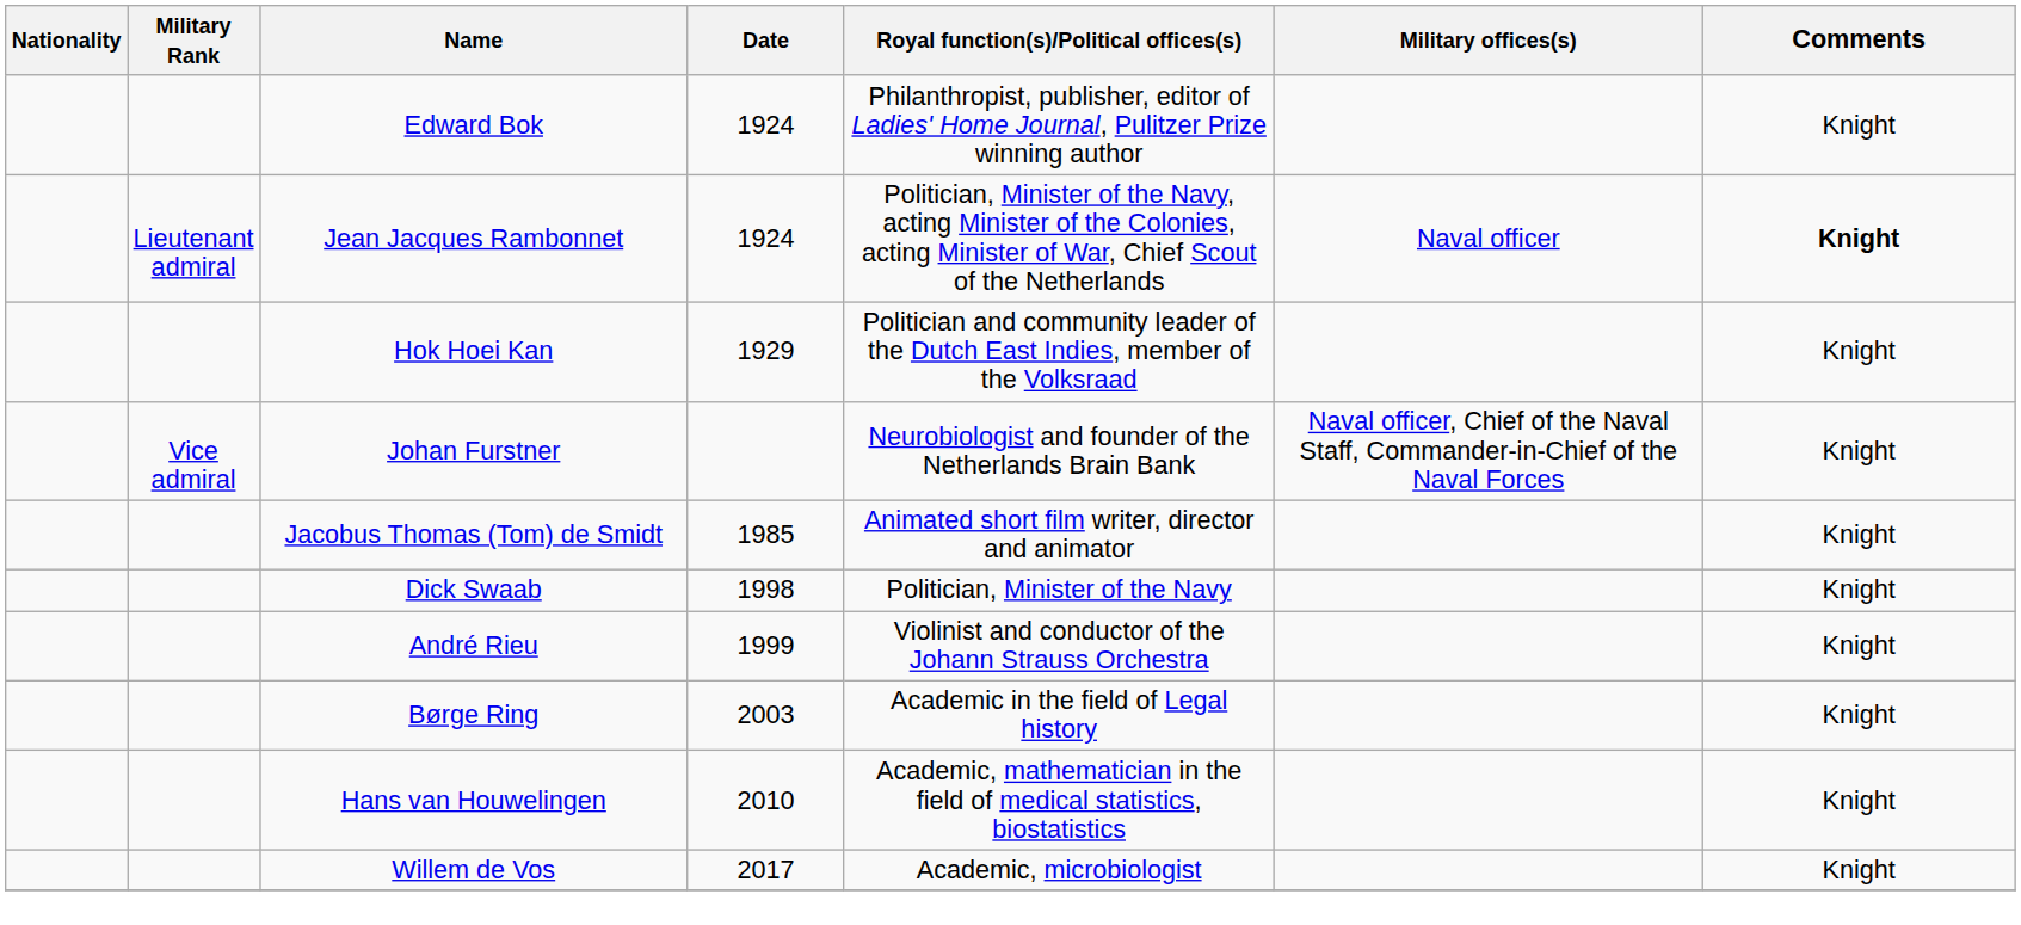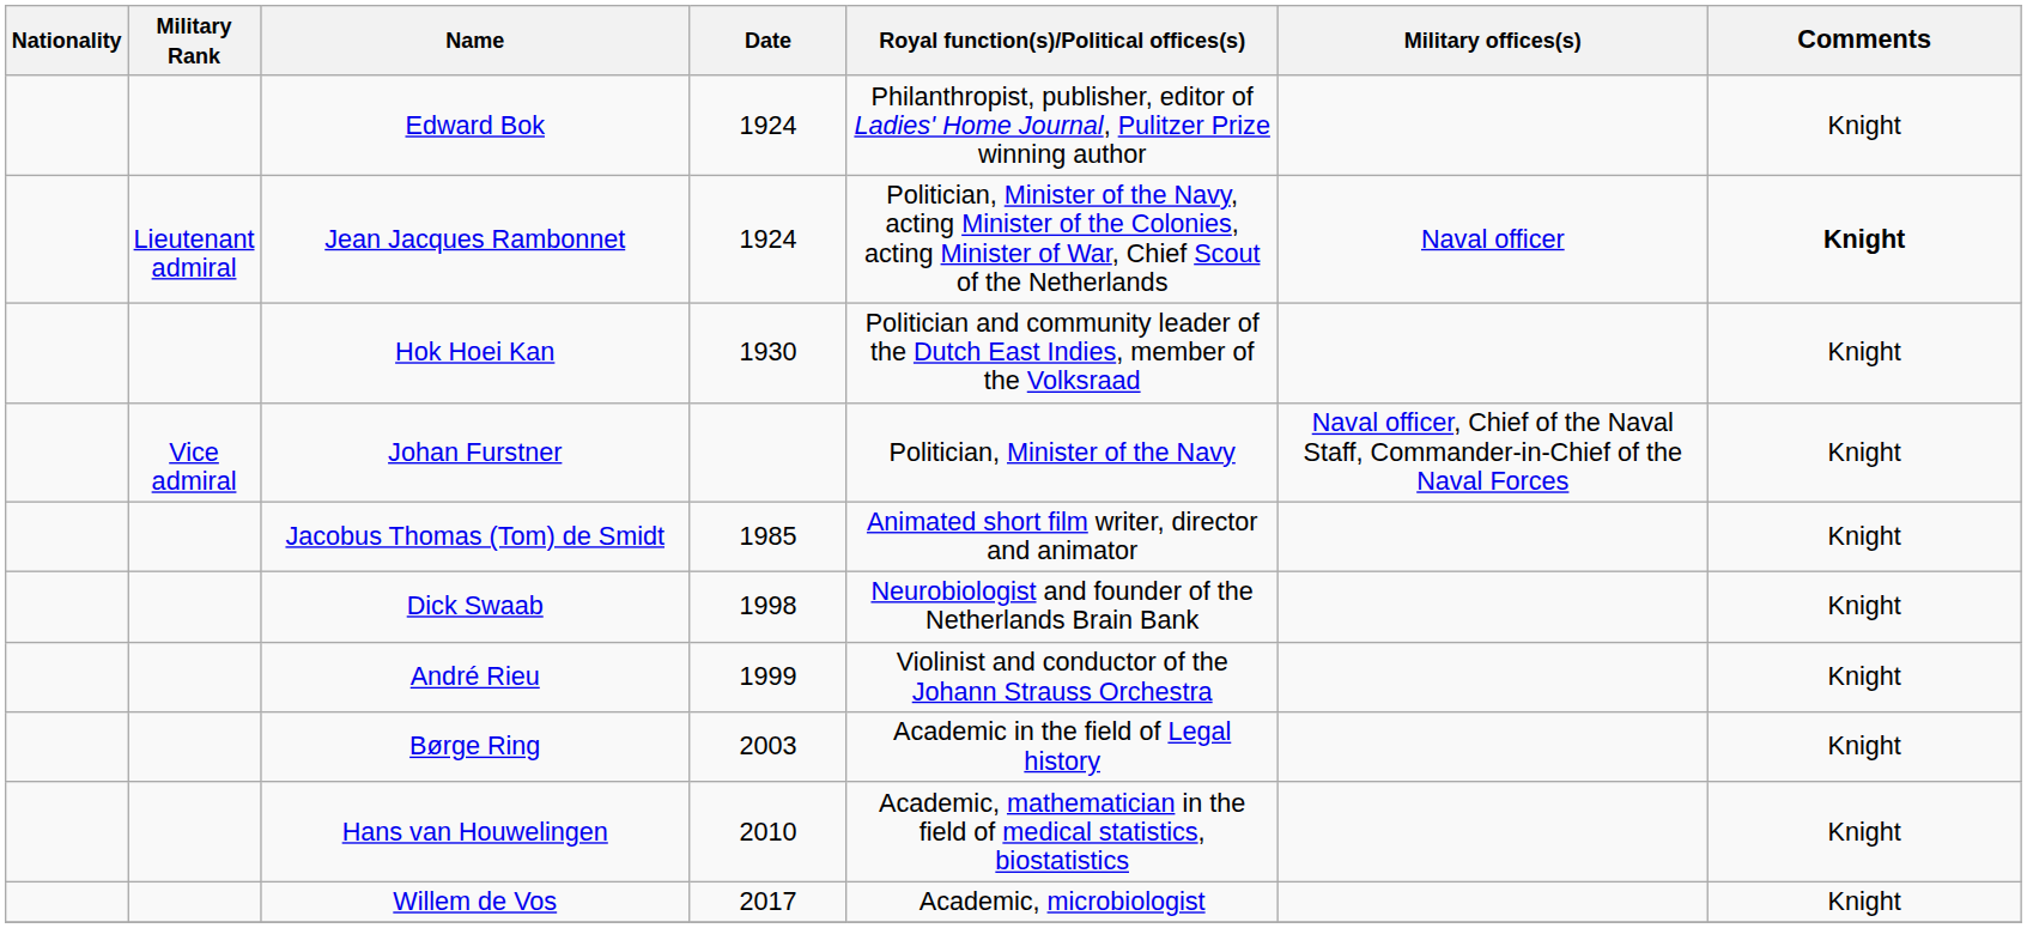Hok Hoei Kan | Date: 1929 -> 1930
Johan Furstner | Royal function(s)/Political offices(s): Neurobiologist and founder of the Netherlands Brain Bank -> Politician, Minister of the Navy
Dick Swaab | Royal function(s)/Political offices(s): Politician, Minister of the Navy -> Neurobiologist and founder of the Netherlands Brain Bank
